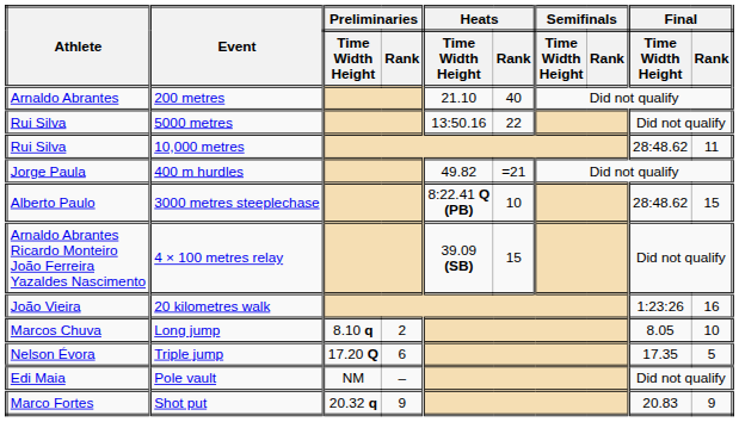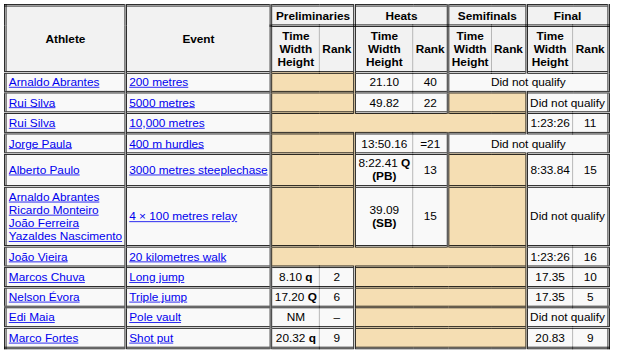5000 metres | Heats / Time Width Height: 13:50.16 -> 49.82
10,000 metres | Final / Time Width Height: 28:48.62 -> 1:23:26
400 m hurdles | Heats / Time Width Height: 49.82 -> 13:50.16
3000 metres steeplechase | Heats / Rank: 10 -> 13
3000 metres steeplechase | Final / Time Width Height: 28:48.62 -> 8:33.84
Long jump | Final / Time Width Height: 8.05 -> 17.35
